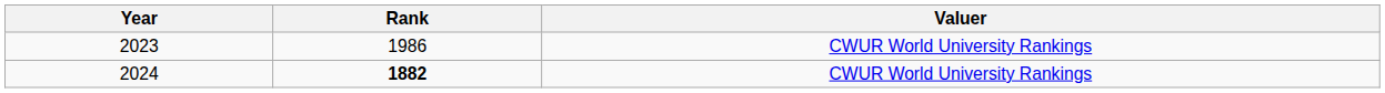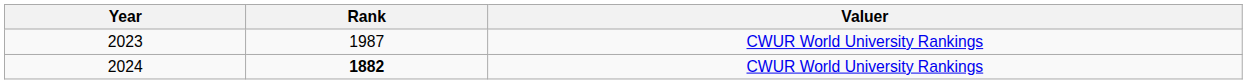2023 | Rank: 1986 -> 1987
